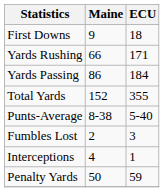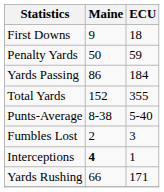rows swapped: Yards Rushing <-> Penalty Yards
Interceptions | Maine: normal -> bold
